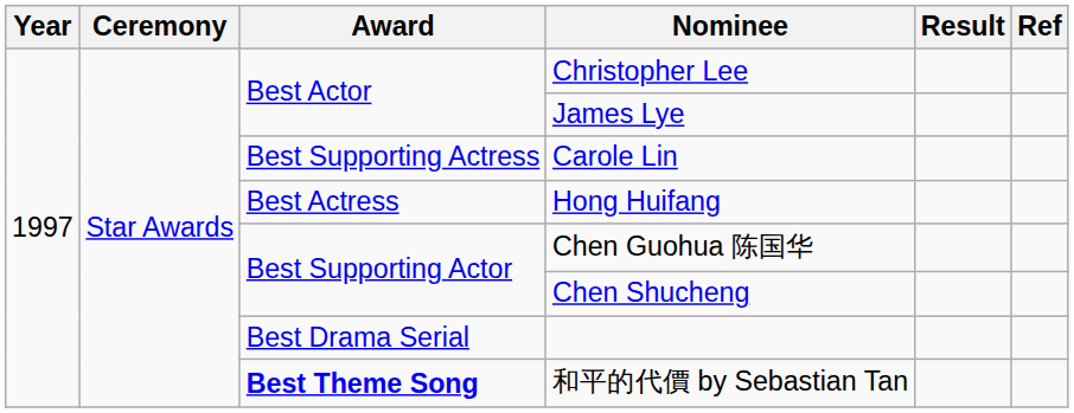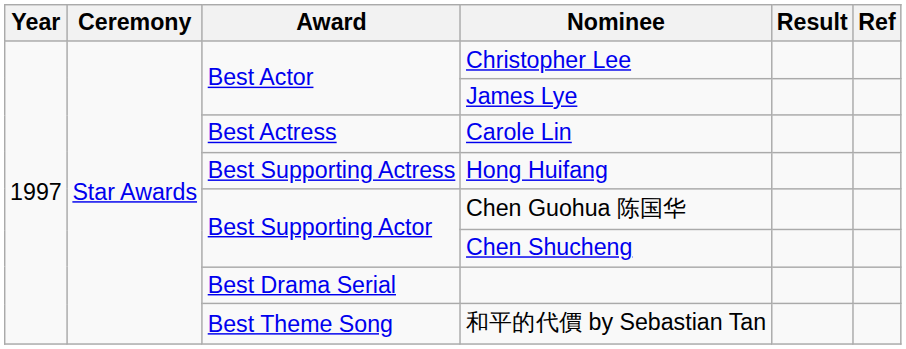Carole Lin | Award: Best Supporting Actress -> Best Actress
Hong Huifang | Award: Best Actress -> Best Supporting Actress
和平的代價 by Sebastian Tan | Award: bold -> normal
